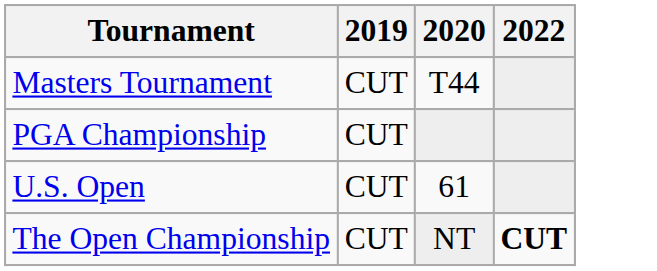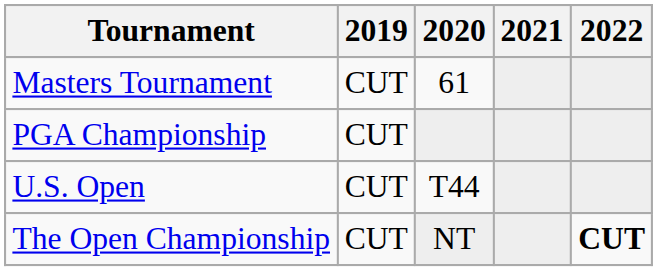+ column: 2021
Masters Tournament | 2020: T44 -> 61
U.S. Open | 2020: 61 -> T44
